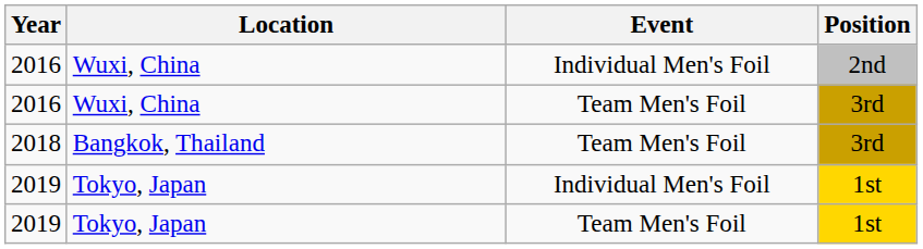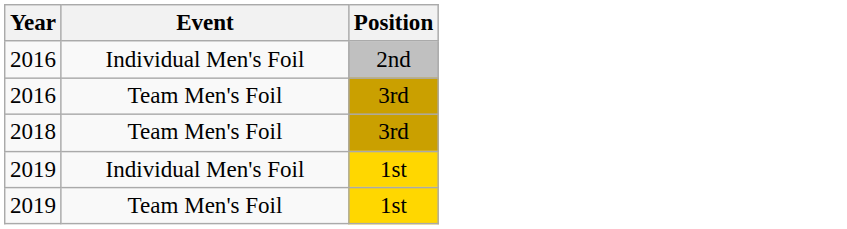- column: Location | Wuxi, China | Wuxi, China | Bangkok, Thailand | Tokyo, Japan | Tokyo, Japan
